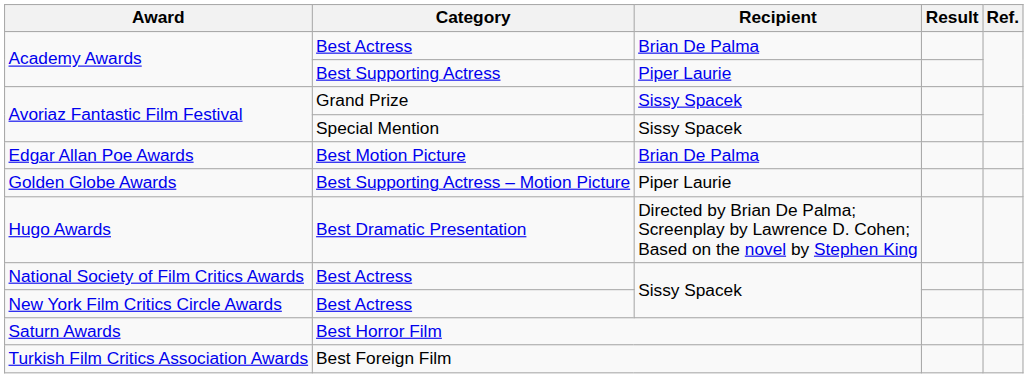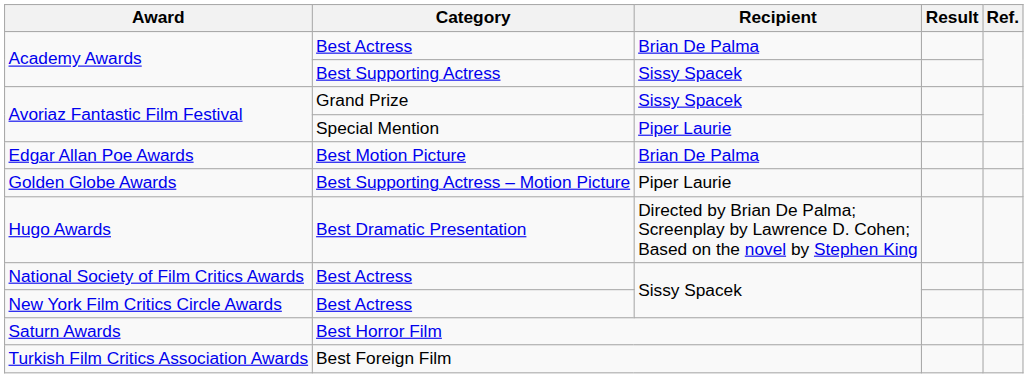Academy Awards / Best Supporting Actress | Recipient: Piper Laurie -> Sissy Spacek
Avoriaz Fantastic Film Festival / Special Mention | Recipient: Sissy Spacek -> Piper Laurie
